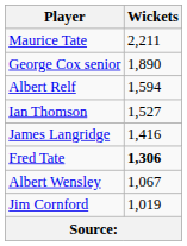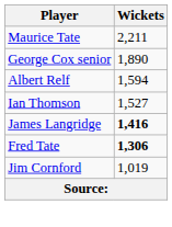James Langridge | Wickets: normal -> bold
- row: Albert Wensley | 1,067
